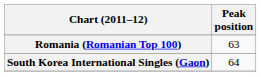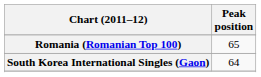Romania (Romanian Top 100) | Peak position: 63 -> 65
